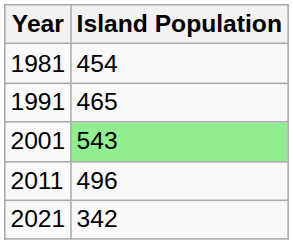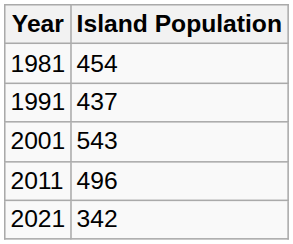1991 | Island Population: 465 -> 437
2001 | Island Population: lightgreen background -> no background
